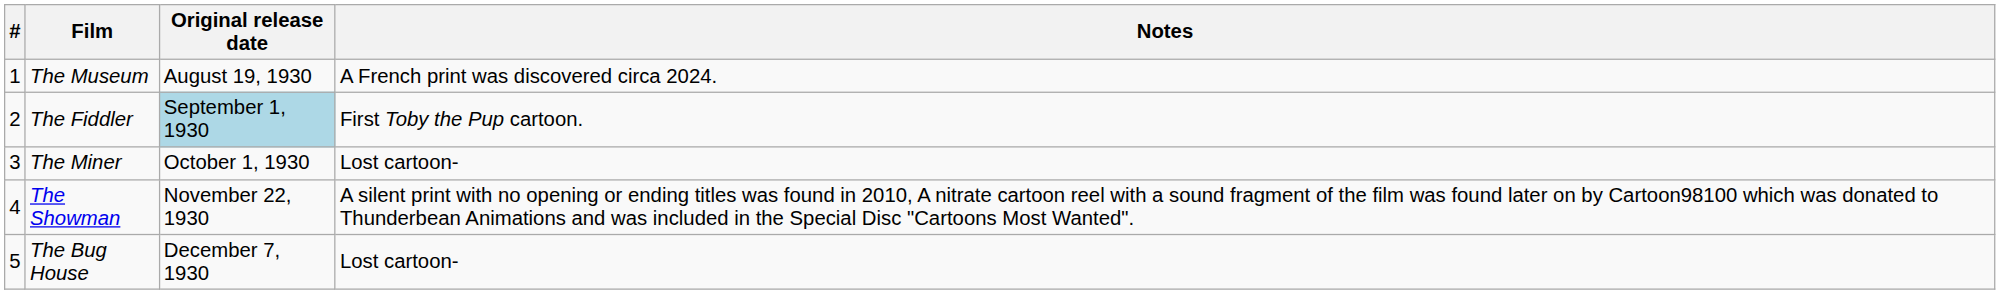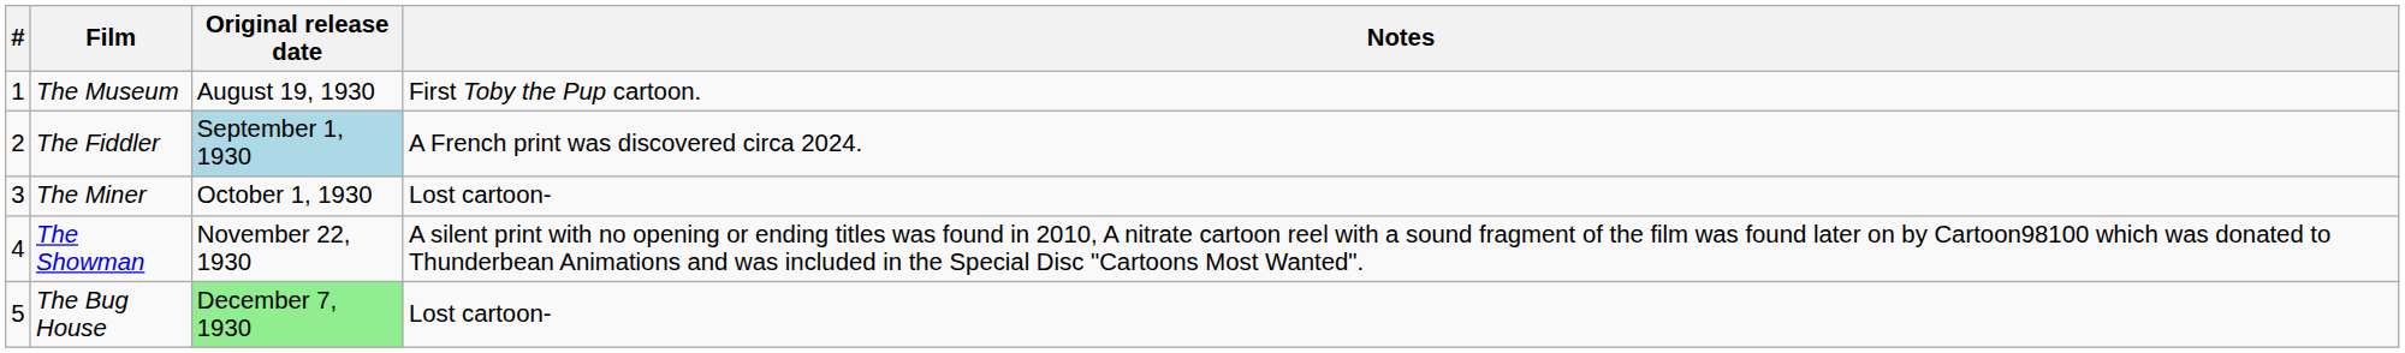The Museum | Notes: A French print was discovered circa 2024. -> First Toby the Pup cartoon.
The Fiddler | Notes: First Toby the Pup cartoon. -> A French print was discovered circa 2024.
The Bug House | Original release date: no background -> lightgreen background
